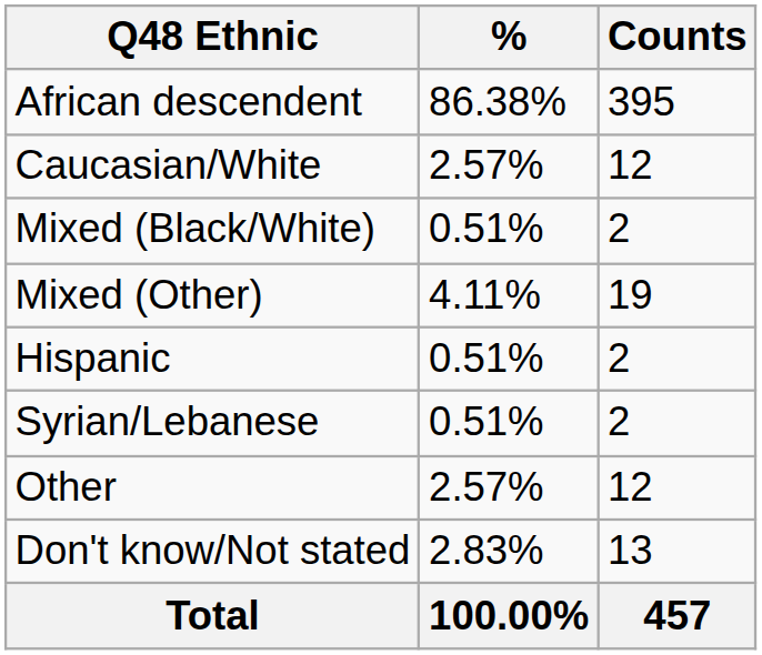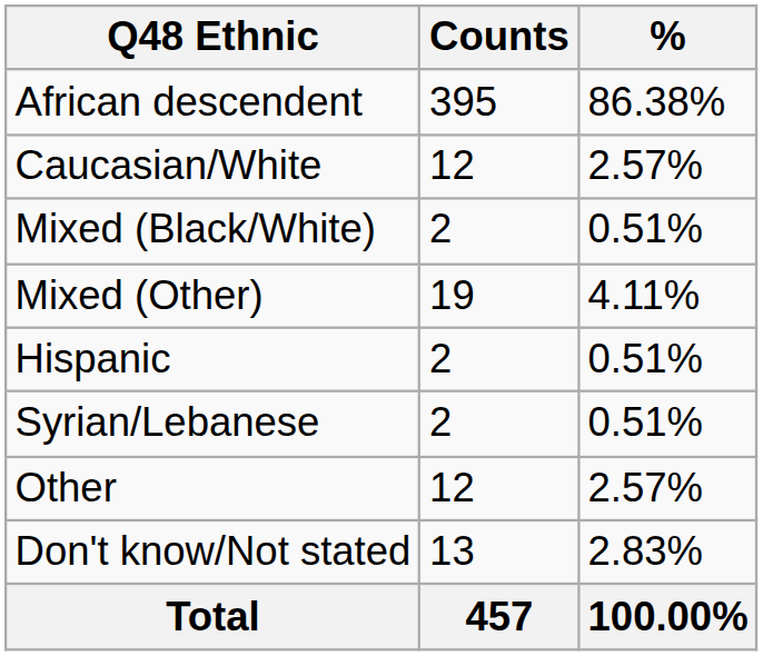columns swapped: Counts <-> %
